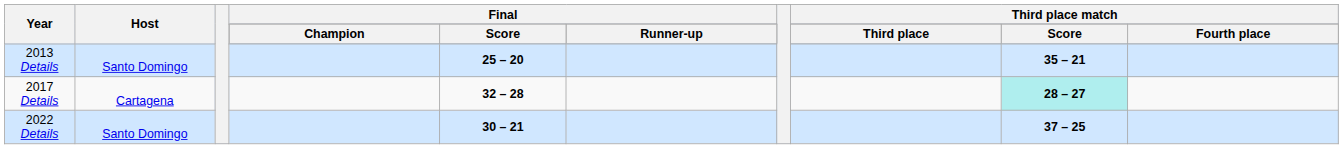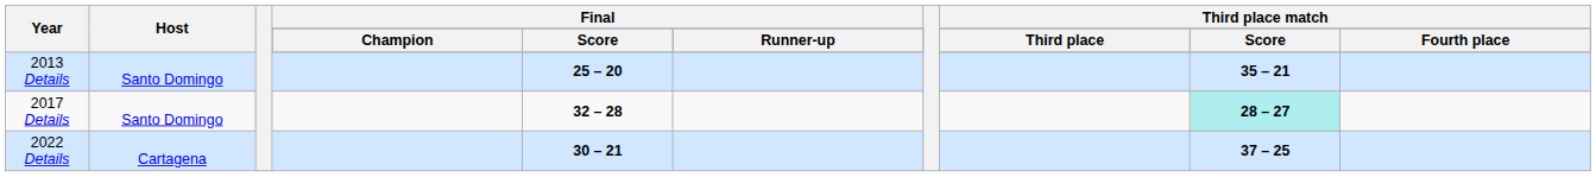2017 Details | Host: Cartagena -> Santo Domingo
2022 Details | Host: Santo Domingo -> Cartagena
